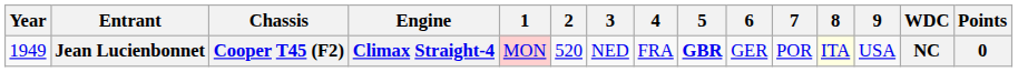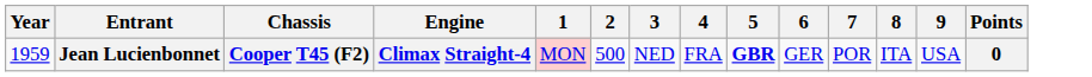- column: WDC | NC
Jean Lucienbonnet | Year: 1949 -> 1959
Jean Lucienbonnet | 2: 520 -> 500
Jean Lucienbonnet | 8: lightyellow background -> no background
